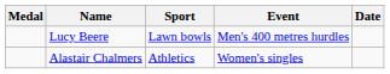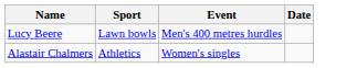- column: Medal
